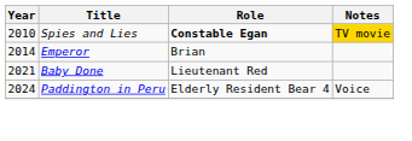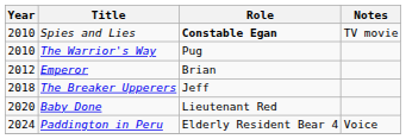Spies and Lies | Notes: gold background -> no background
+ row: 2010 | The Warrior's Way | Pug
Emperor | Year: 2014 -> 2012
+ row: 2018 | The Breaker Upperers | Jeff
Baby Done | Year: 2021 -> 2020
